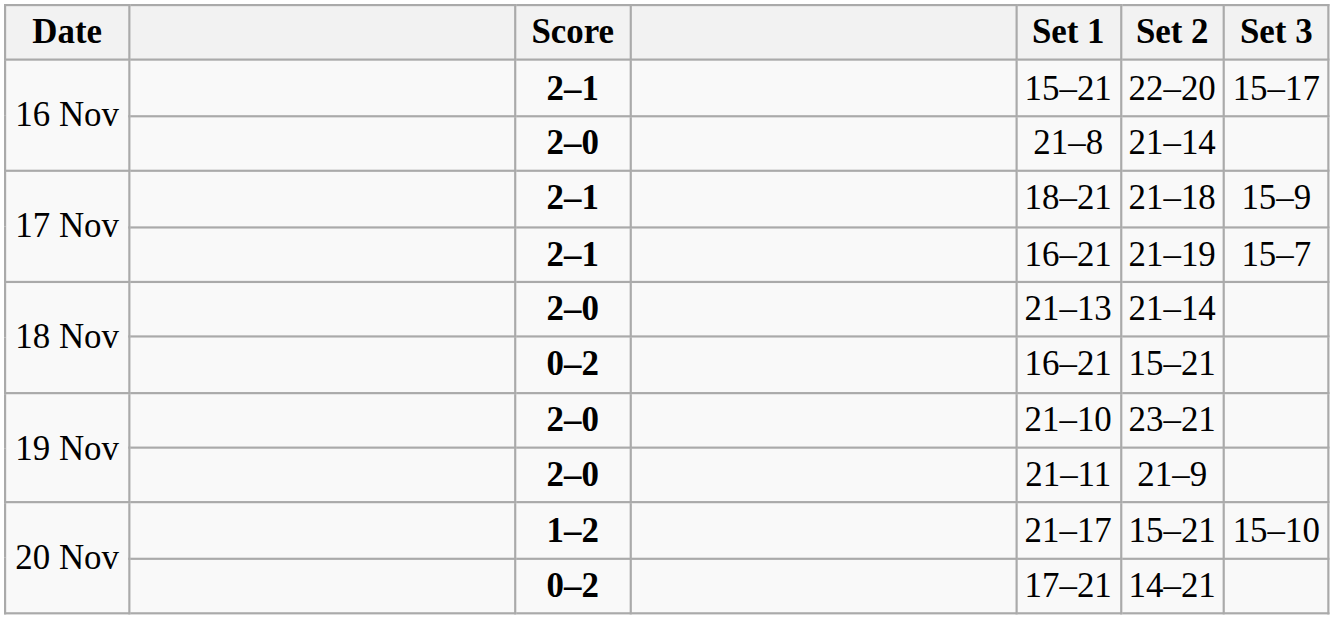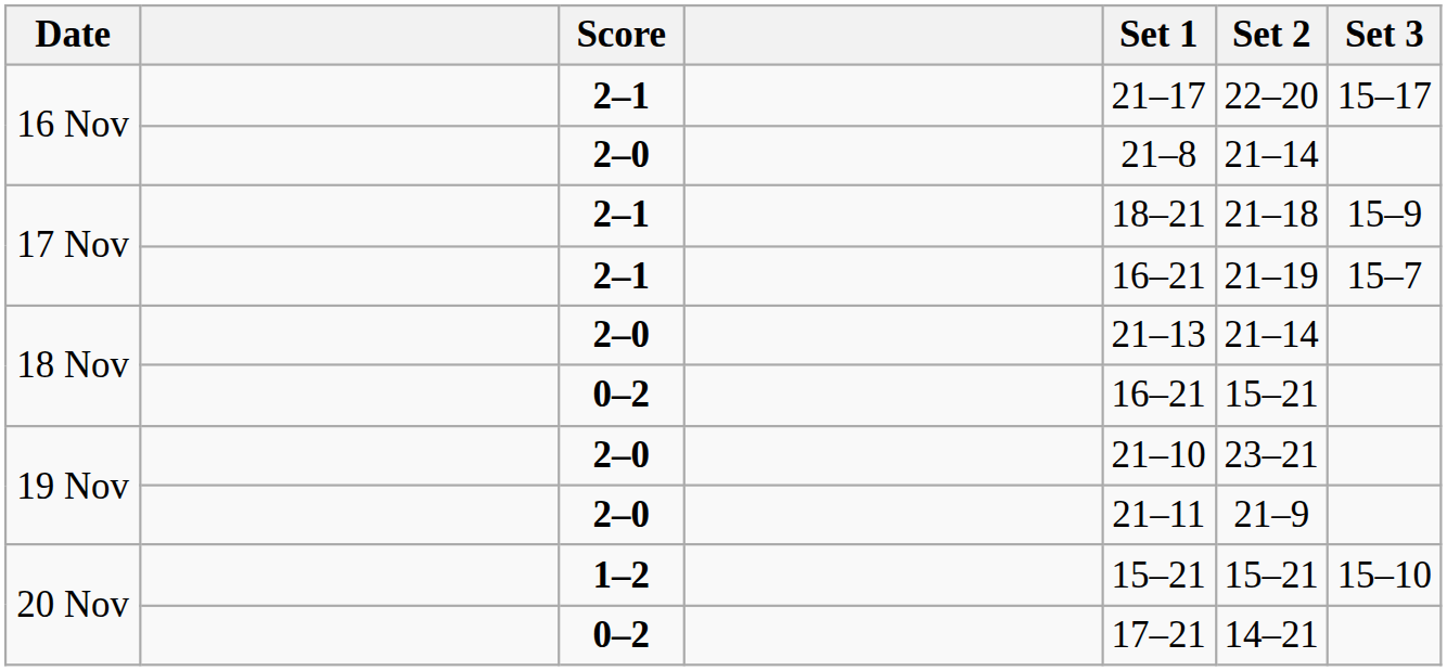16 Nov / 2–1 | Set 1: 15–21 -> 21–17
20 Nov / 1–2 | Set 1: 21–17 -> 15–21
